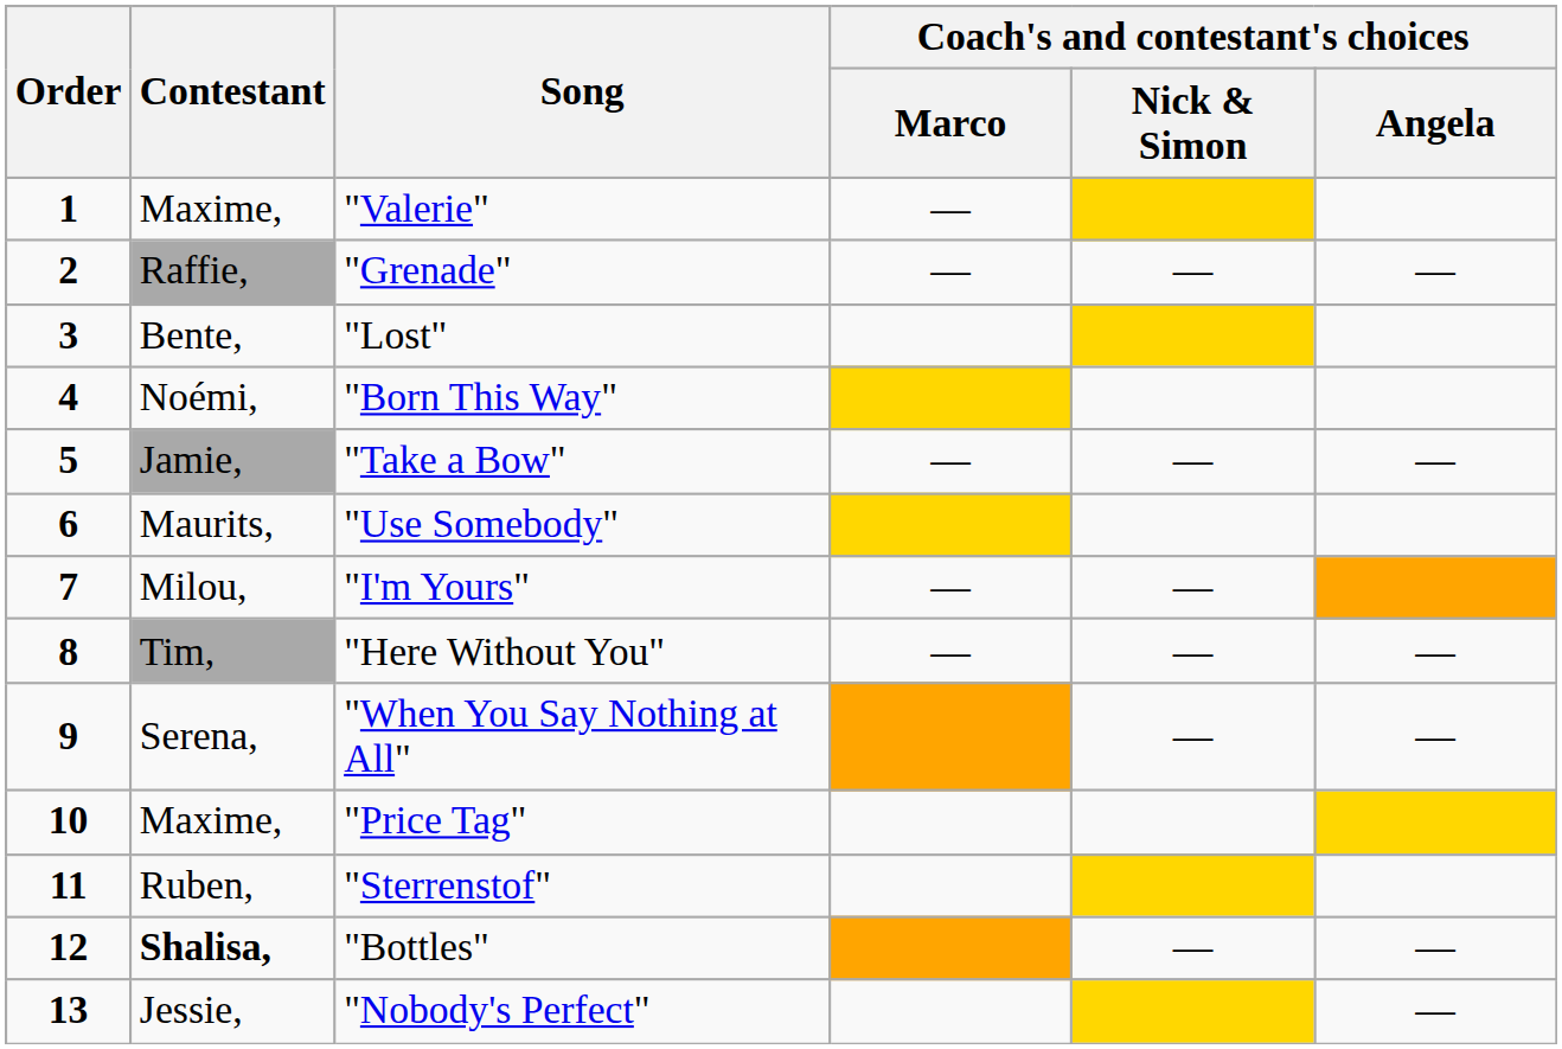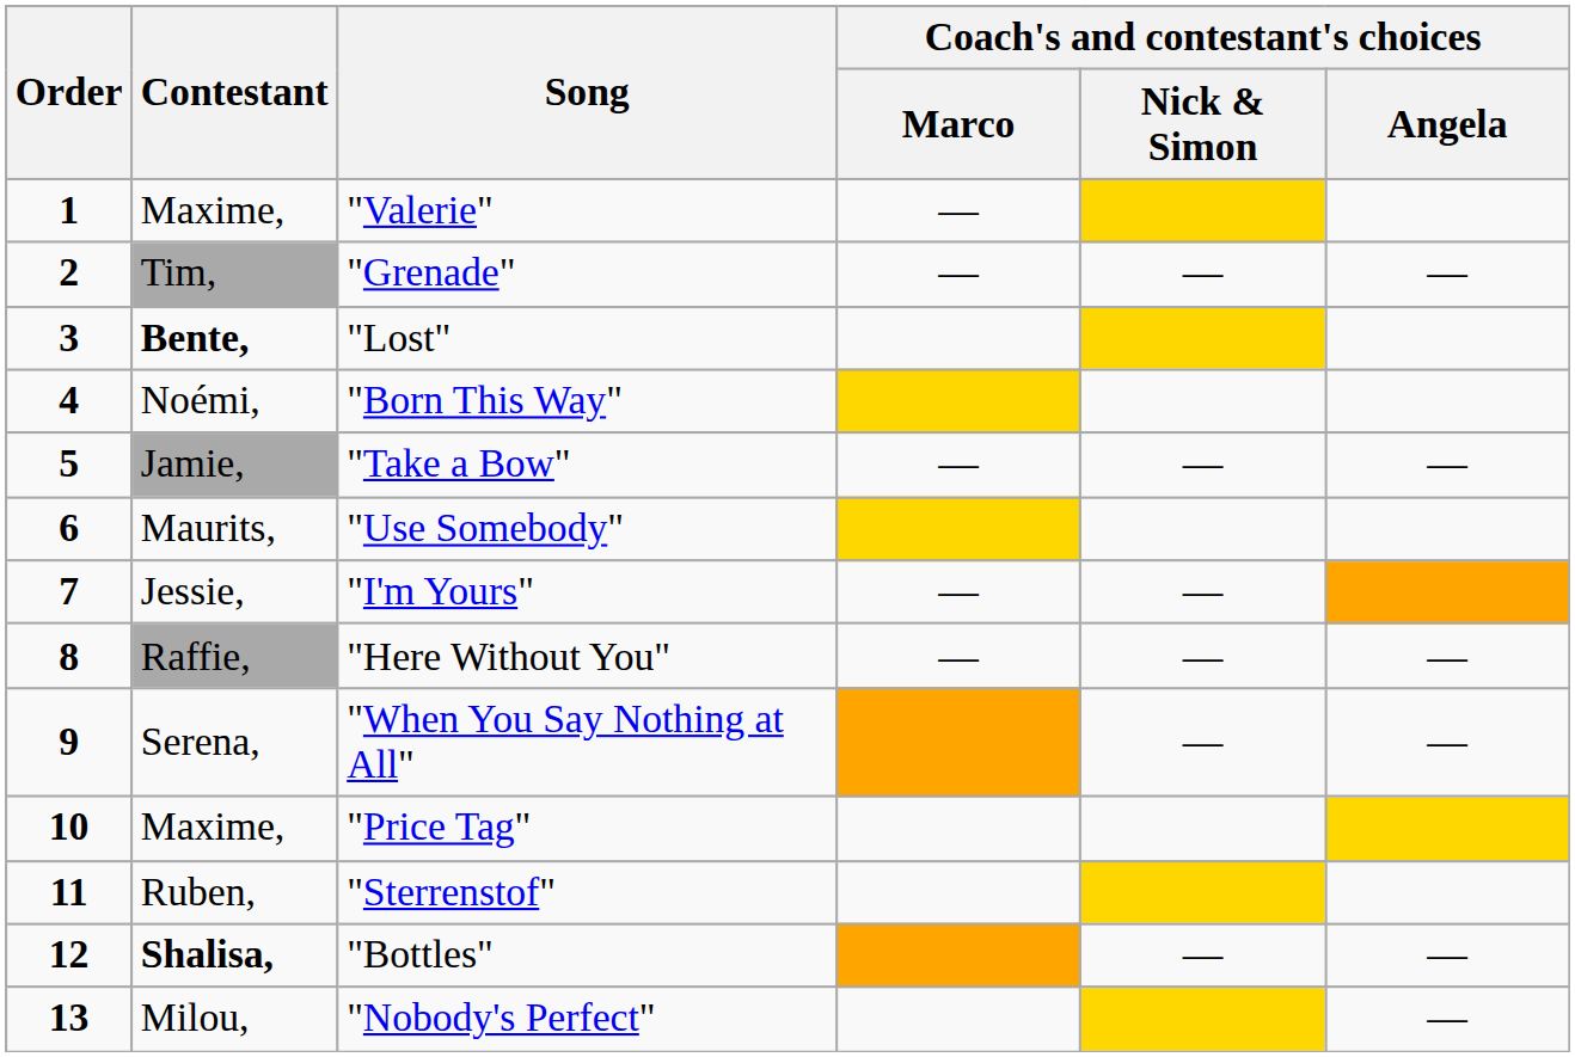"Grenade" | Contestant: Raffie, -> Tim,
"Lost" | Contestant: normal -> bold
"I'm Yours" | Contestant: Milou, -> Jessie,
"Here Without You" | Contestant: Tim, -> Raffie,
"Nobody's Perfect" | Contestant: Jessie, -> Milou,
